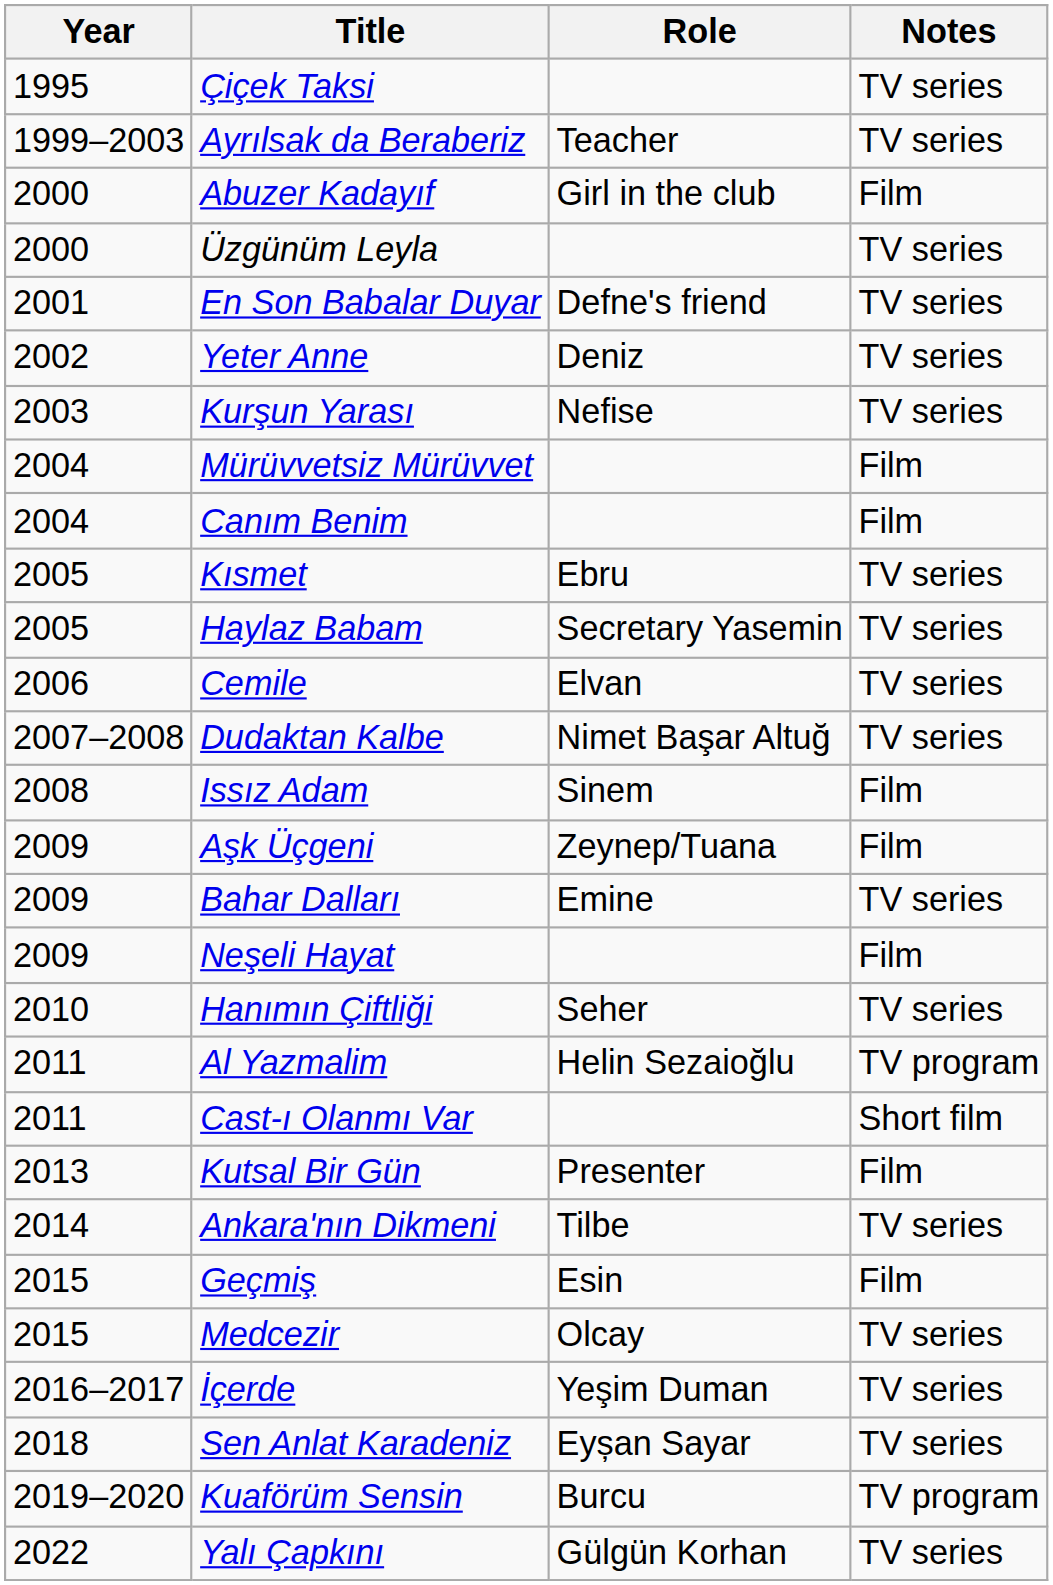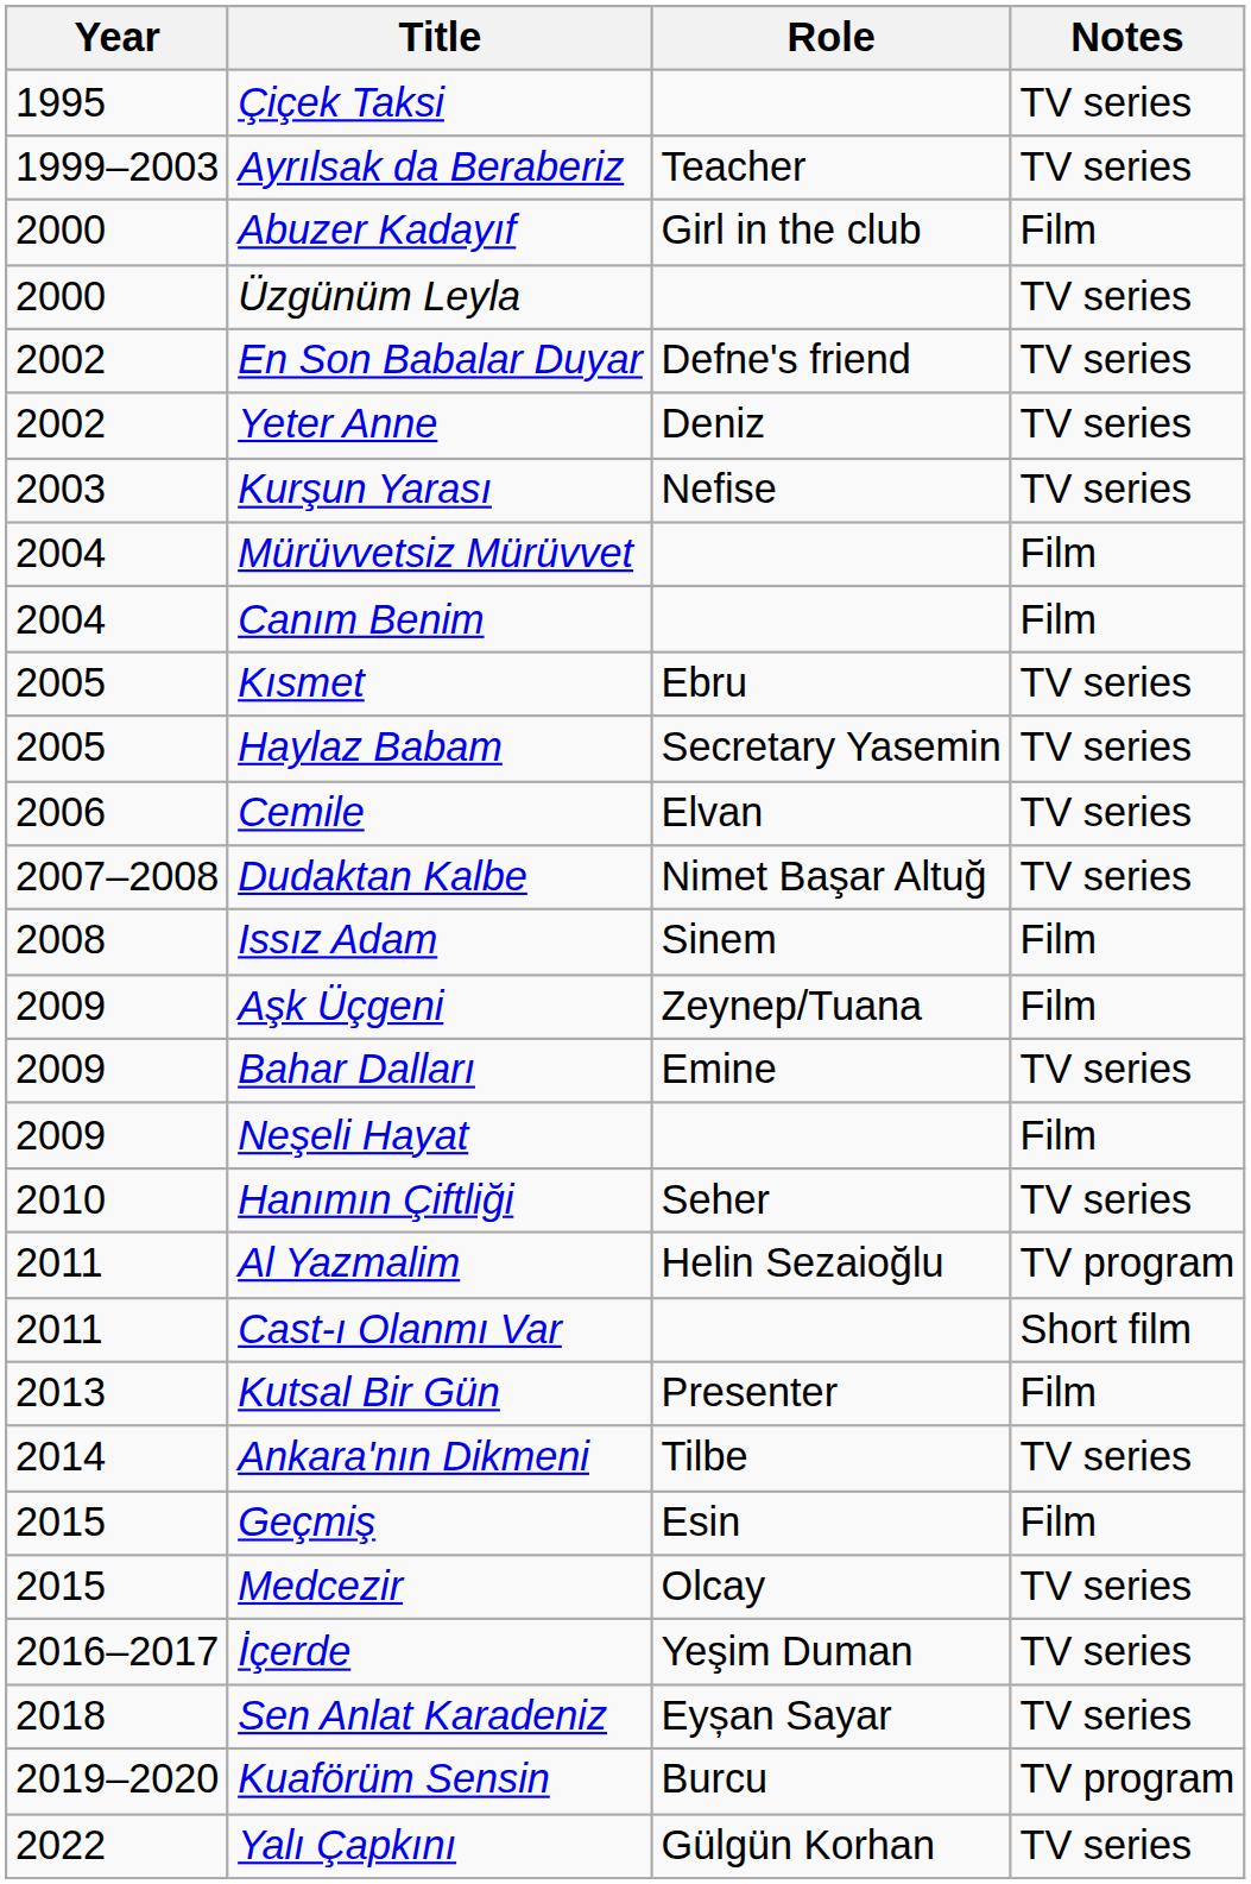En Son Babalar Duyar | Year: 2001 -> 2002
